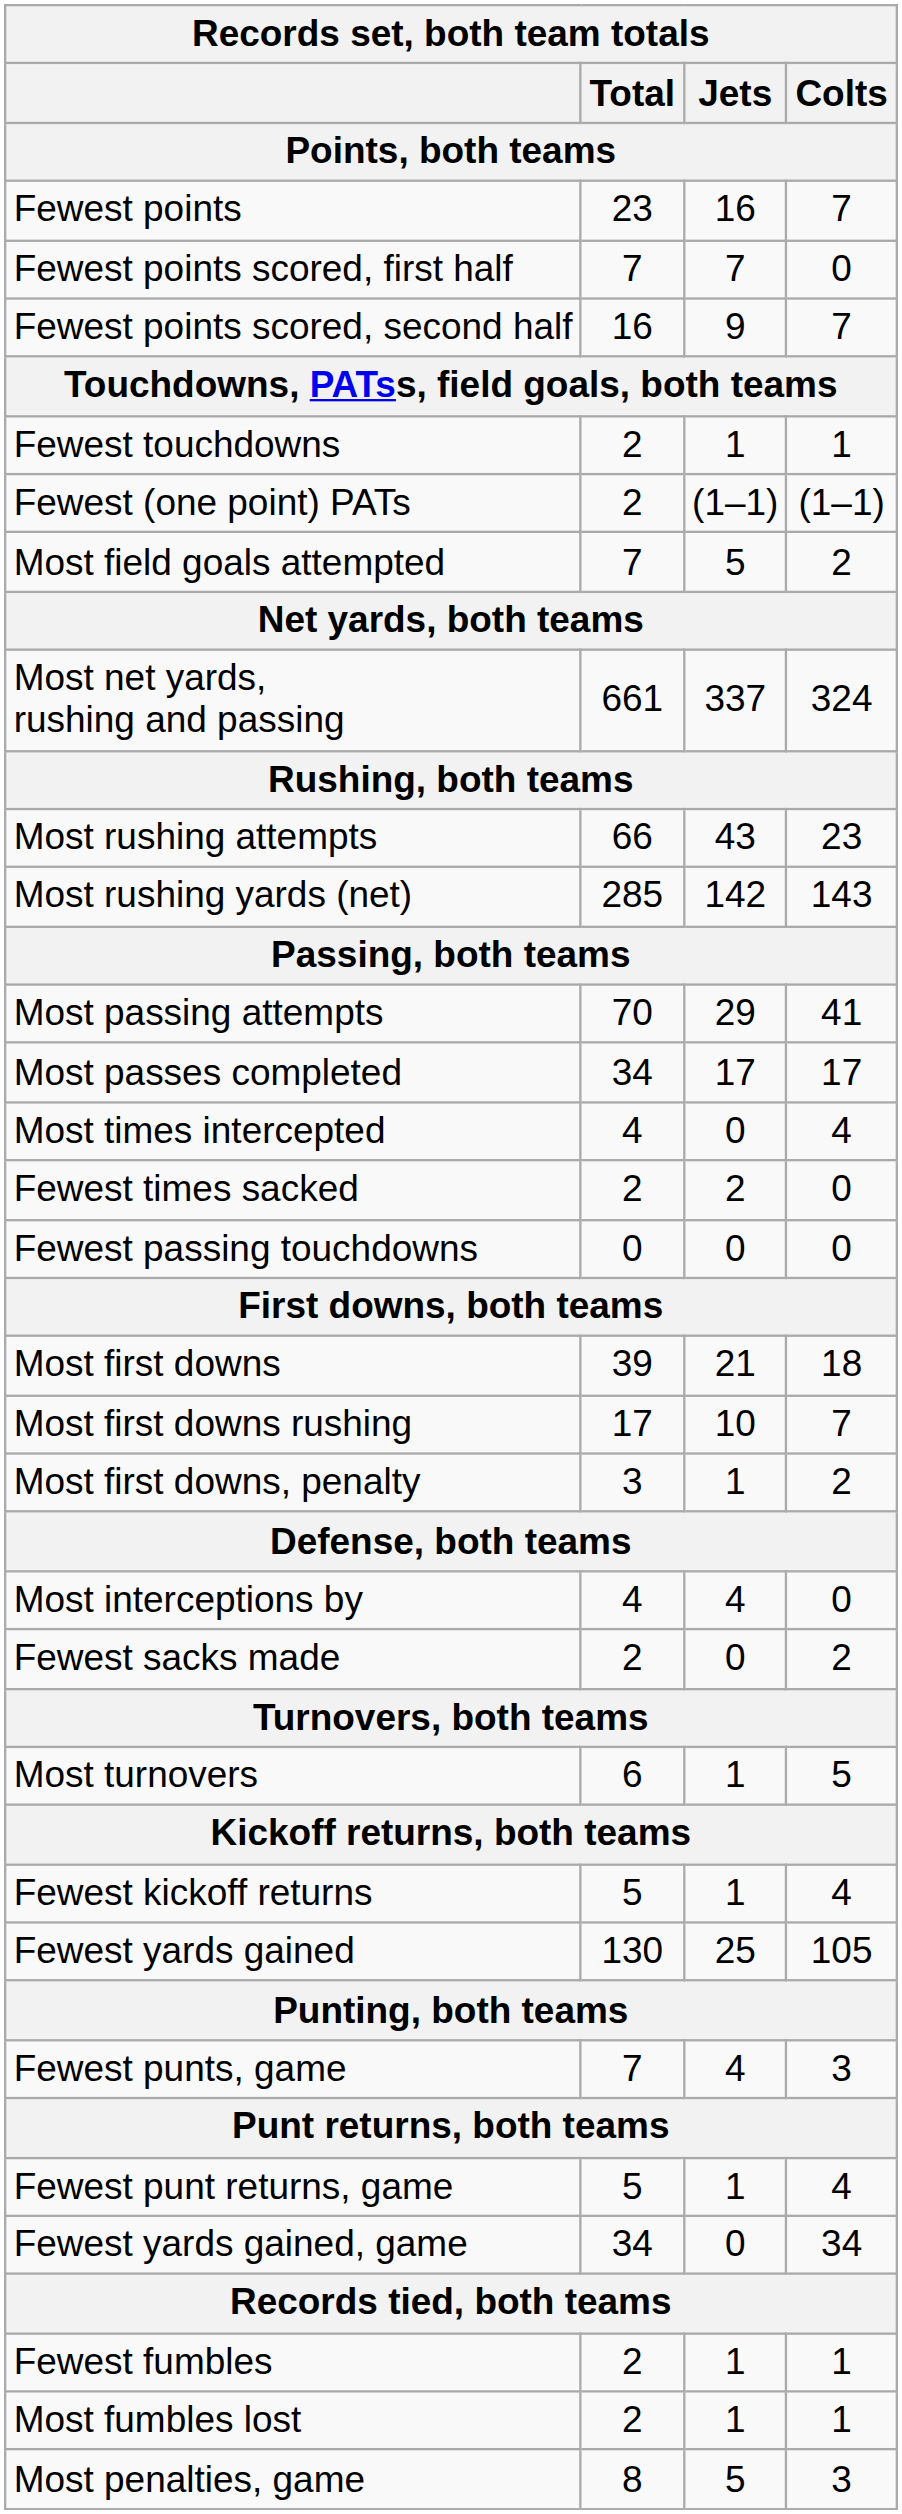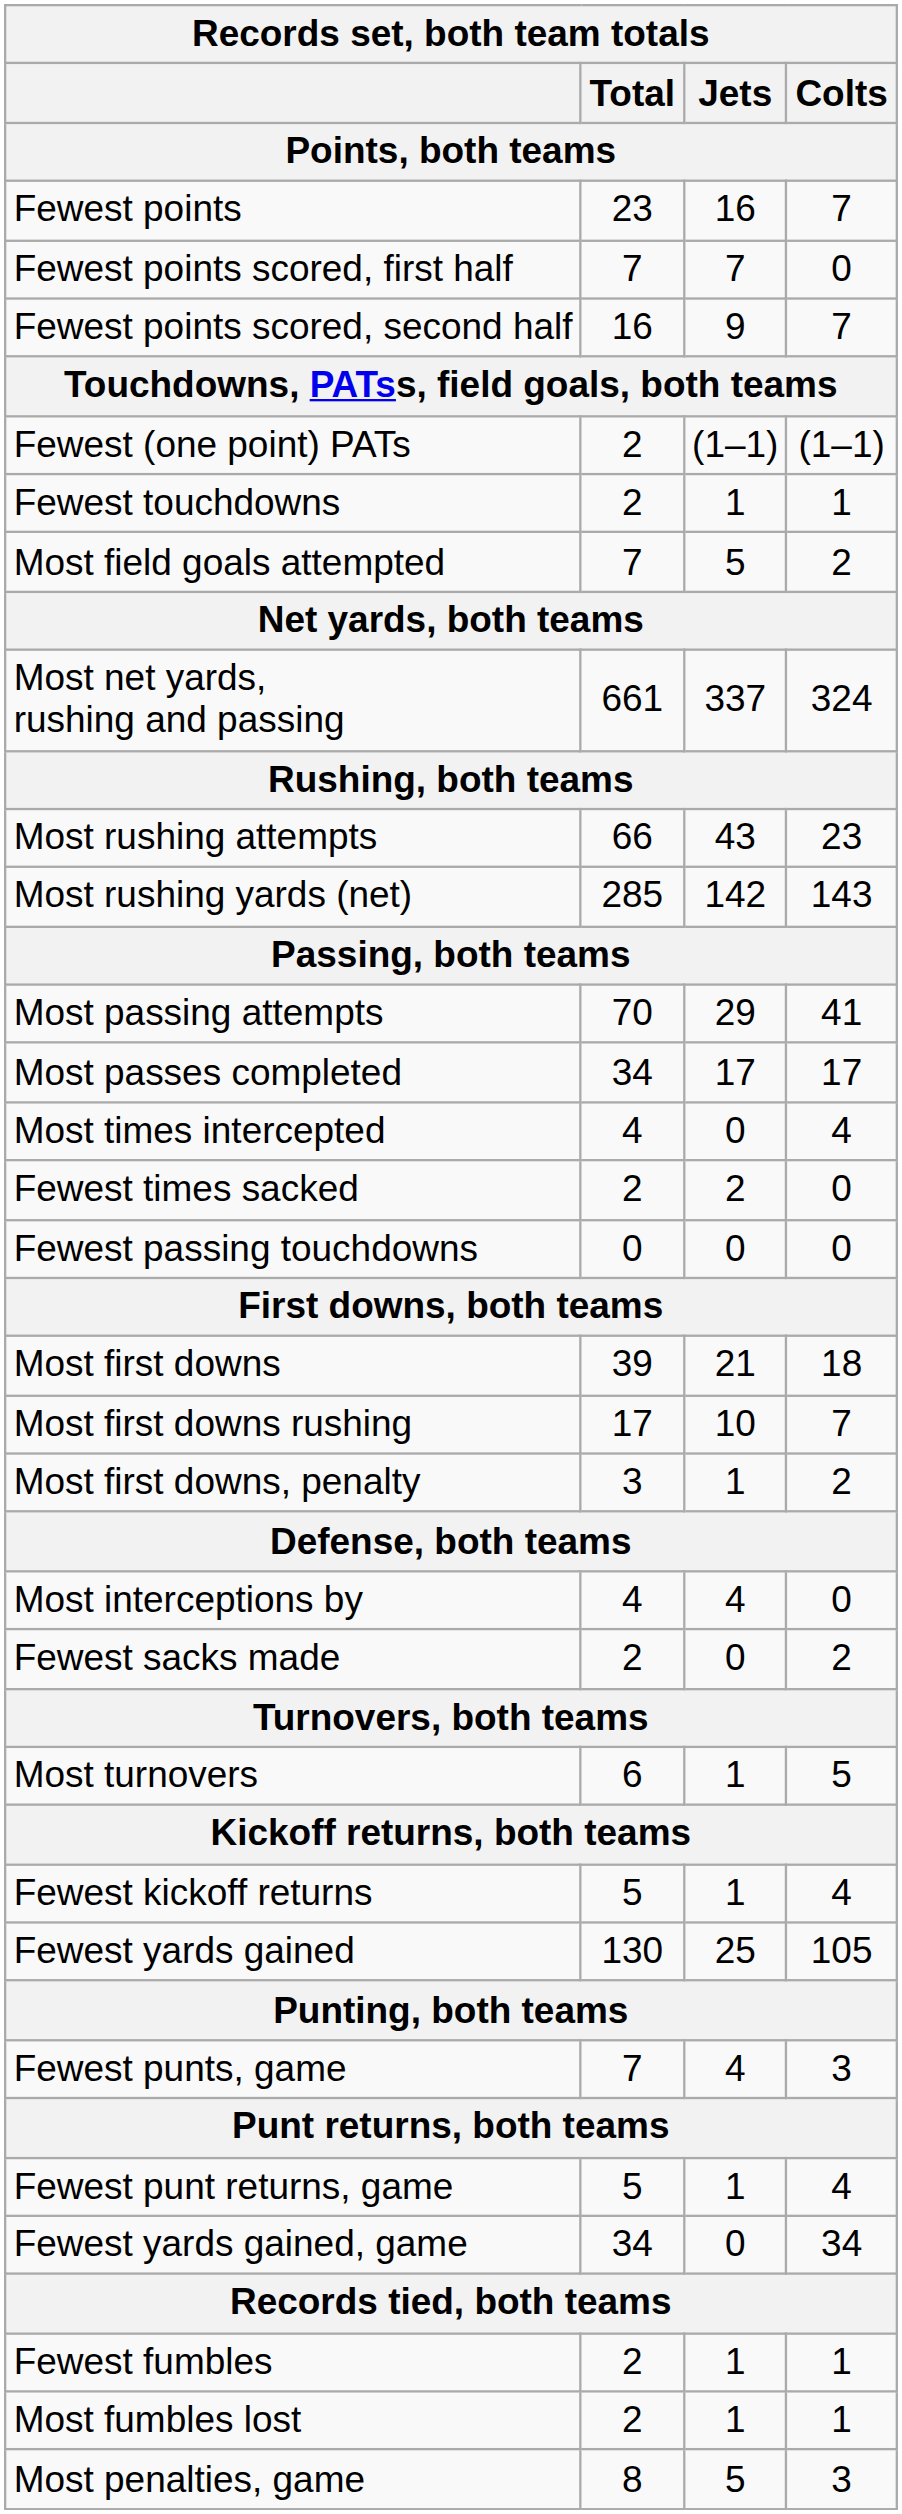rows swapped: Fewest touchdowns <-> Fewest (one point) PATs
